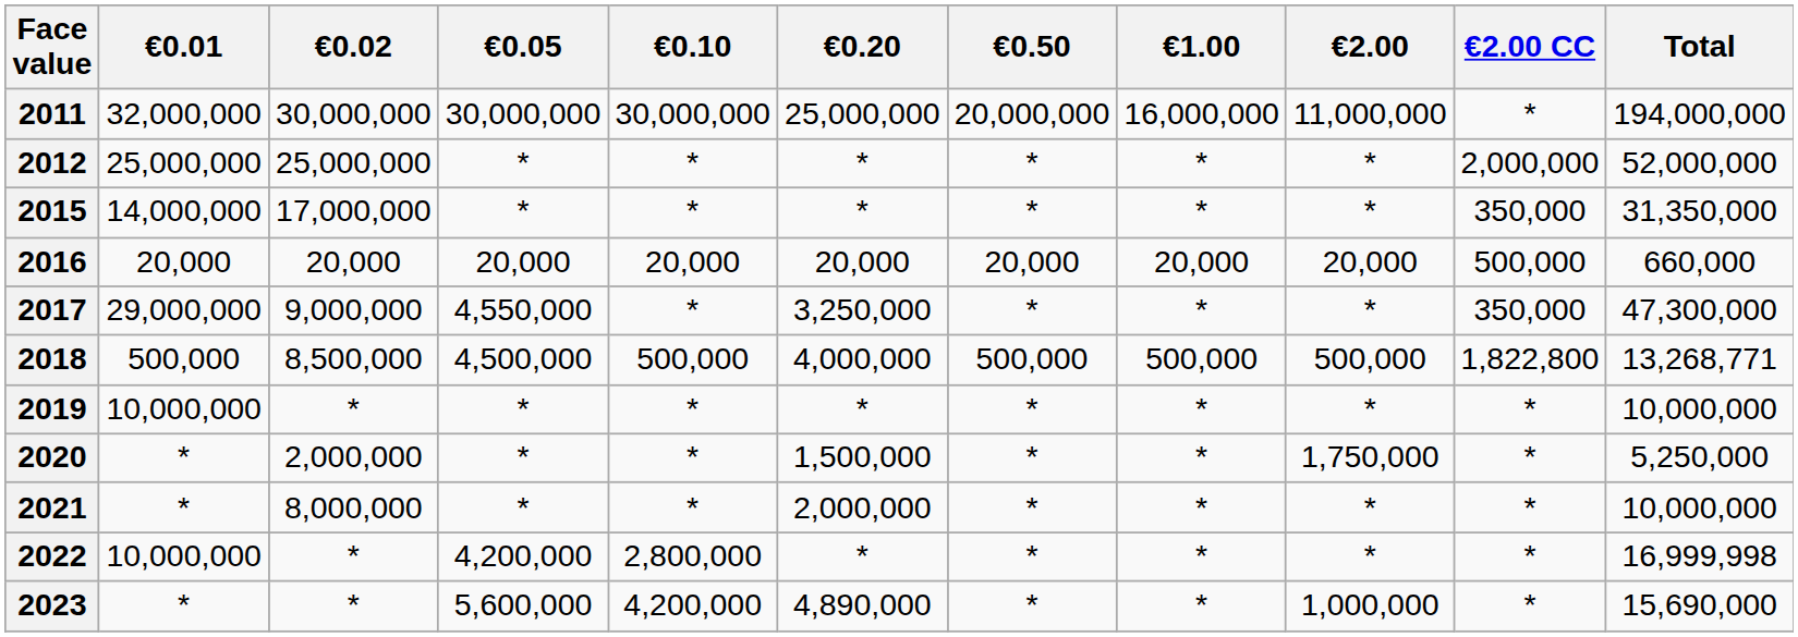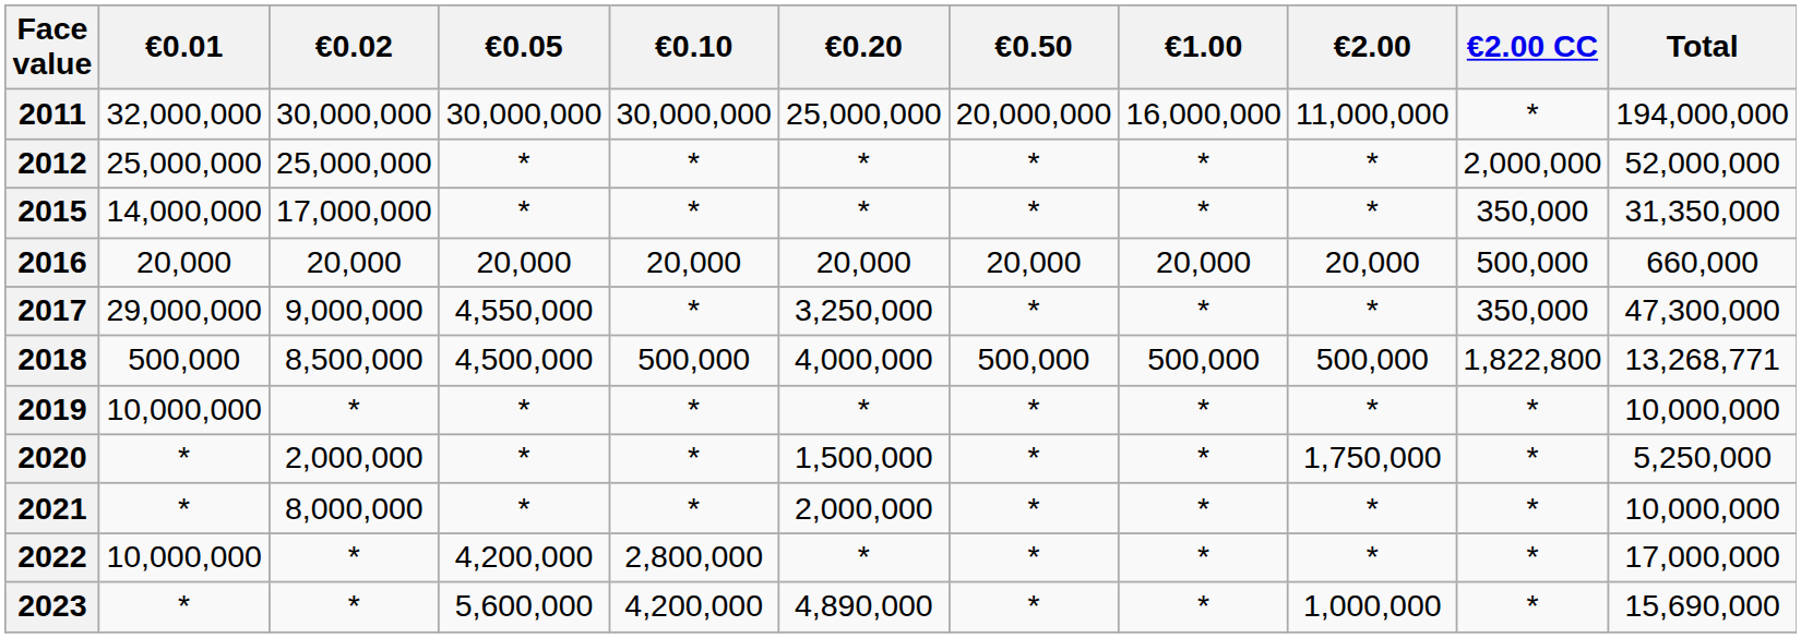2022 | Total: 16,999,998 -> 17,000,000
